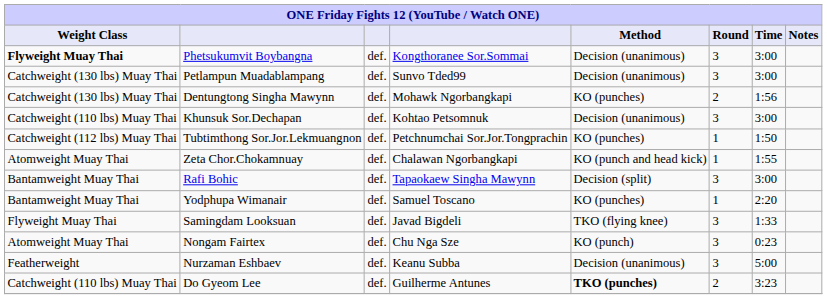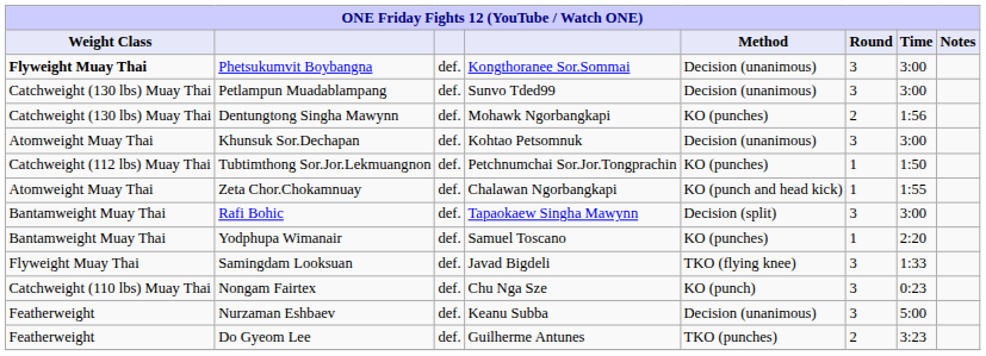Khunsuk Sor.Dechapan | Weight Class: Catchweight (110 lbs) Muay Thai -> Atomweight Muay Thai
Nongam Fairtex | Weight Class: Atomweight Muay Thai -> Catchweight (110 lbs) Muay Thai
Do Gyeom Lee | Weight Class: Catchweight (110 lbs) Muay Thai -> Featherweight
Do Gyeom Lee | Method: bold -> normal
